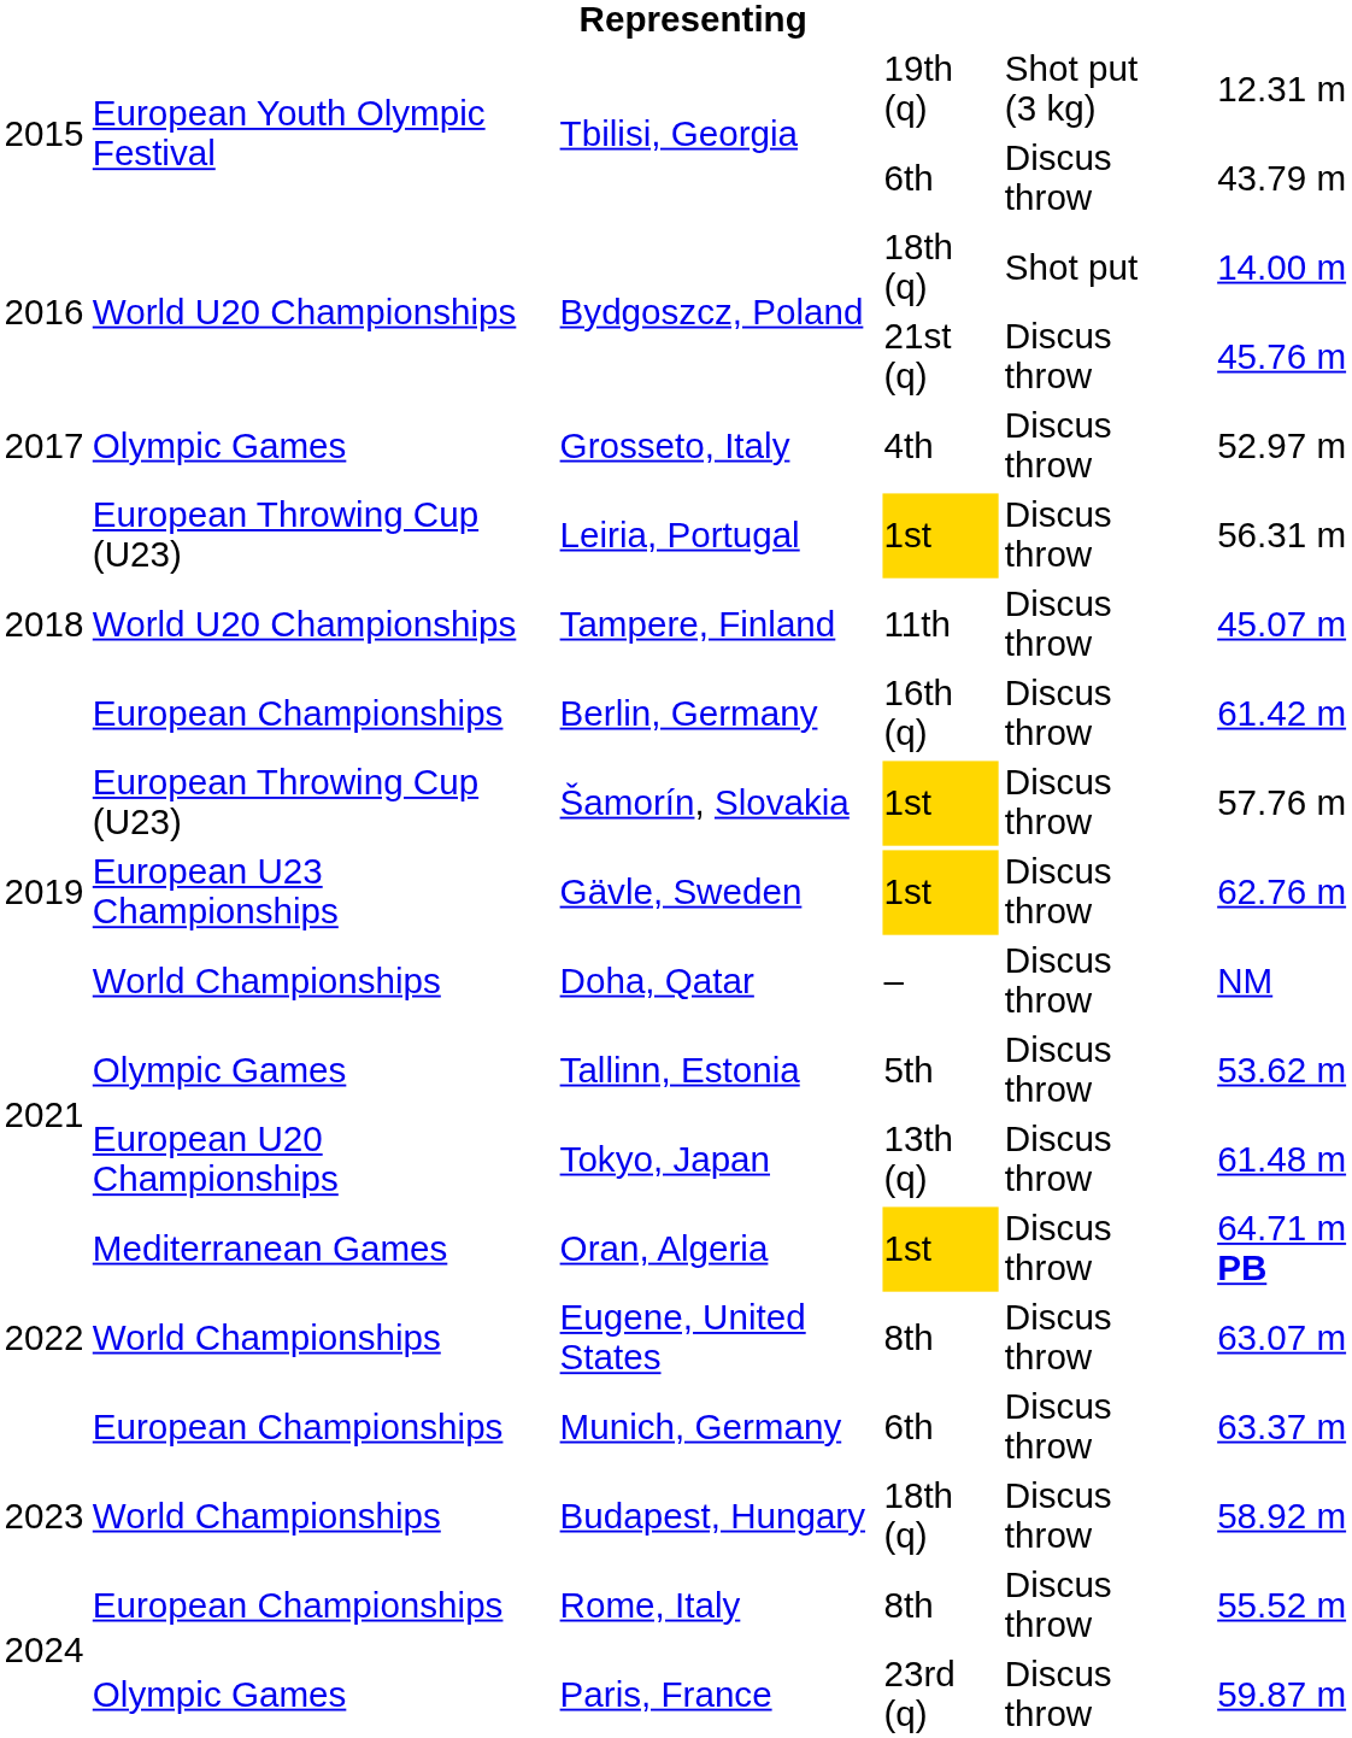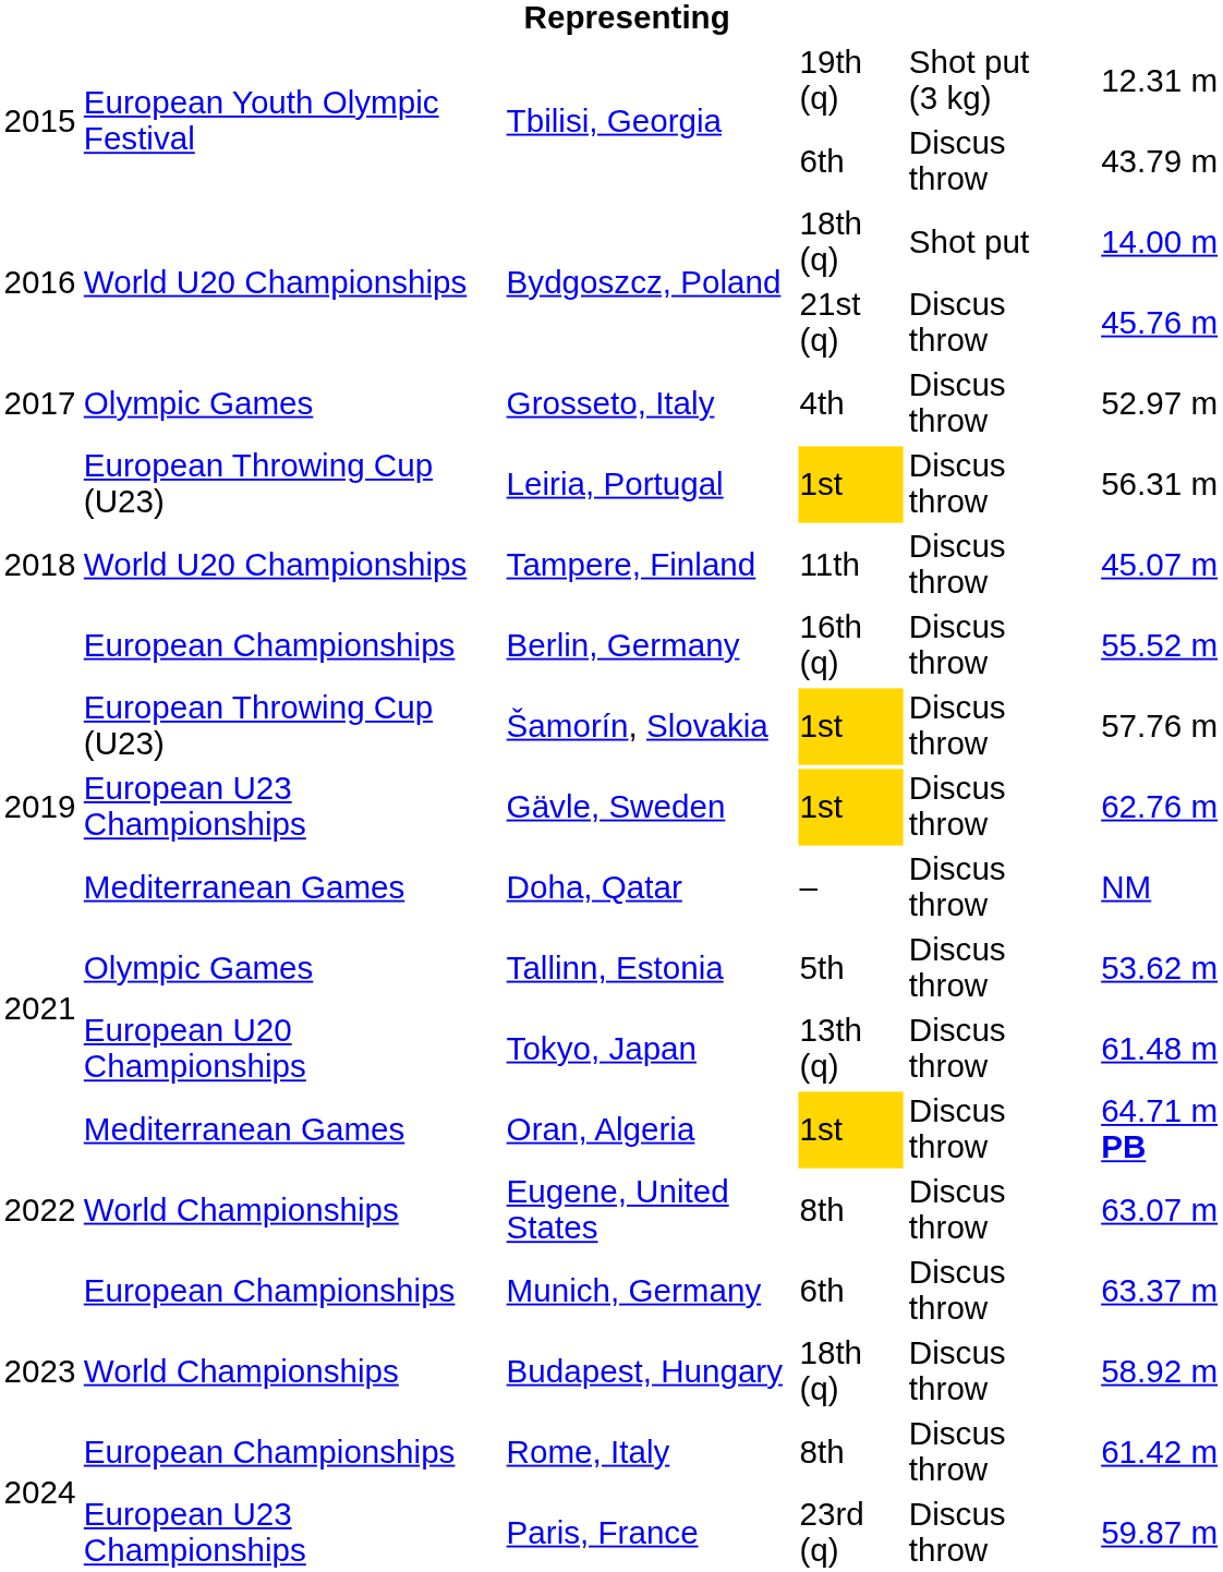Berlin, Germany | column 6: 61.42 m -> 55.52 m
Doha, Qatar | column 2: World Championships -> Mediterranean Games
Rome, Italy | column 6: 55.52 m -> 61.42 m
Paris, France | column 2: Olympic Games -> European U23 Championships
